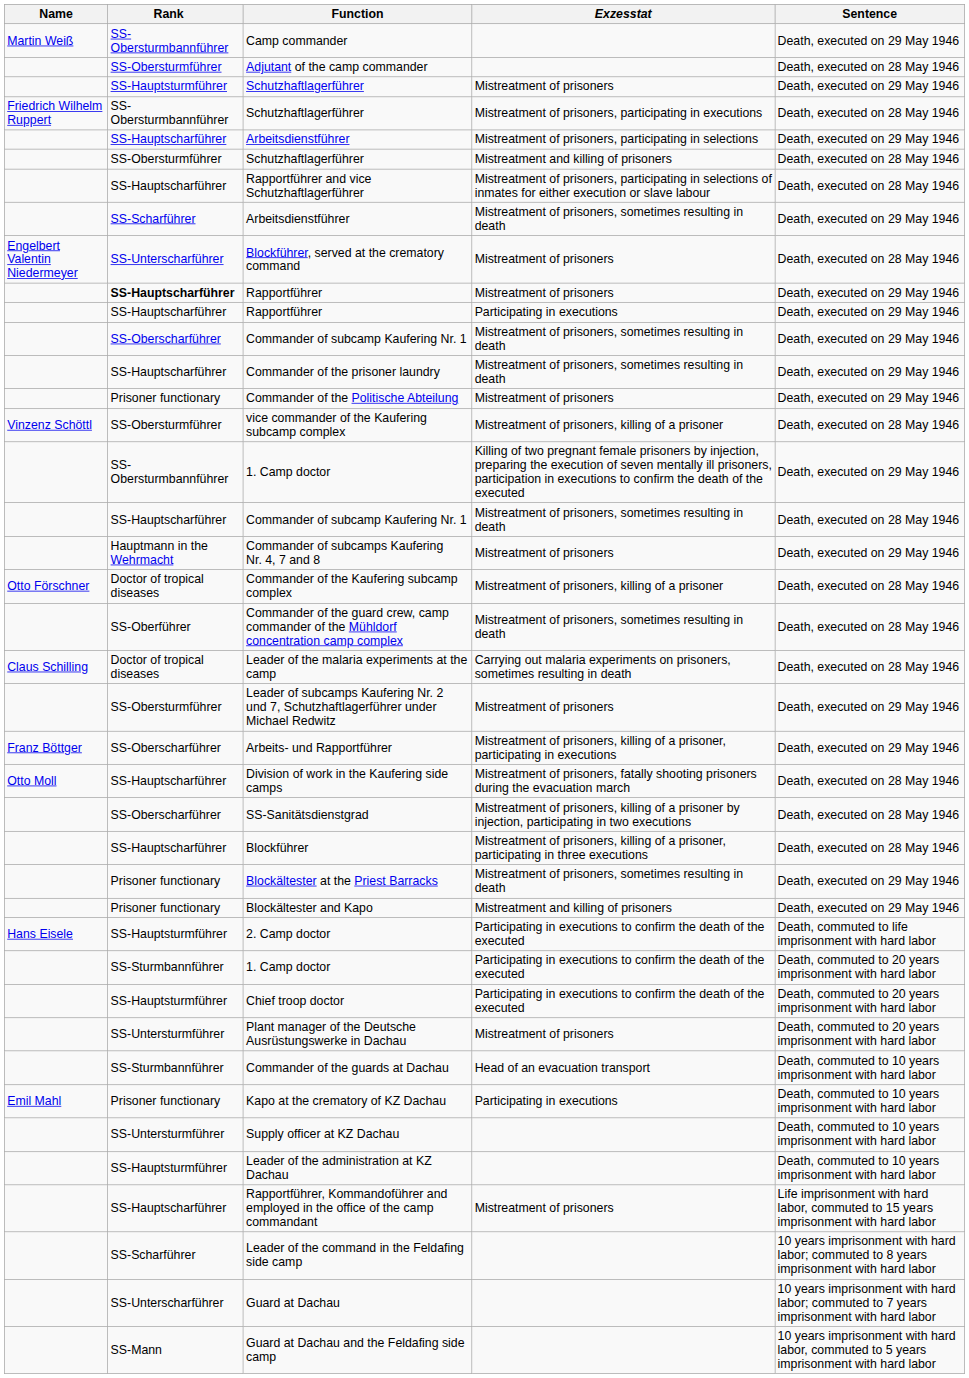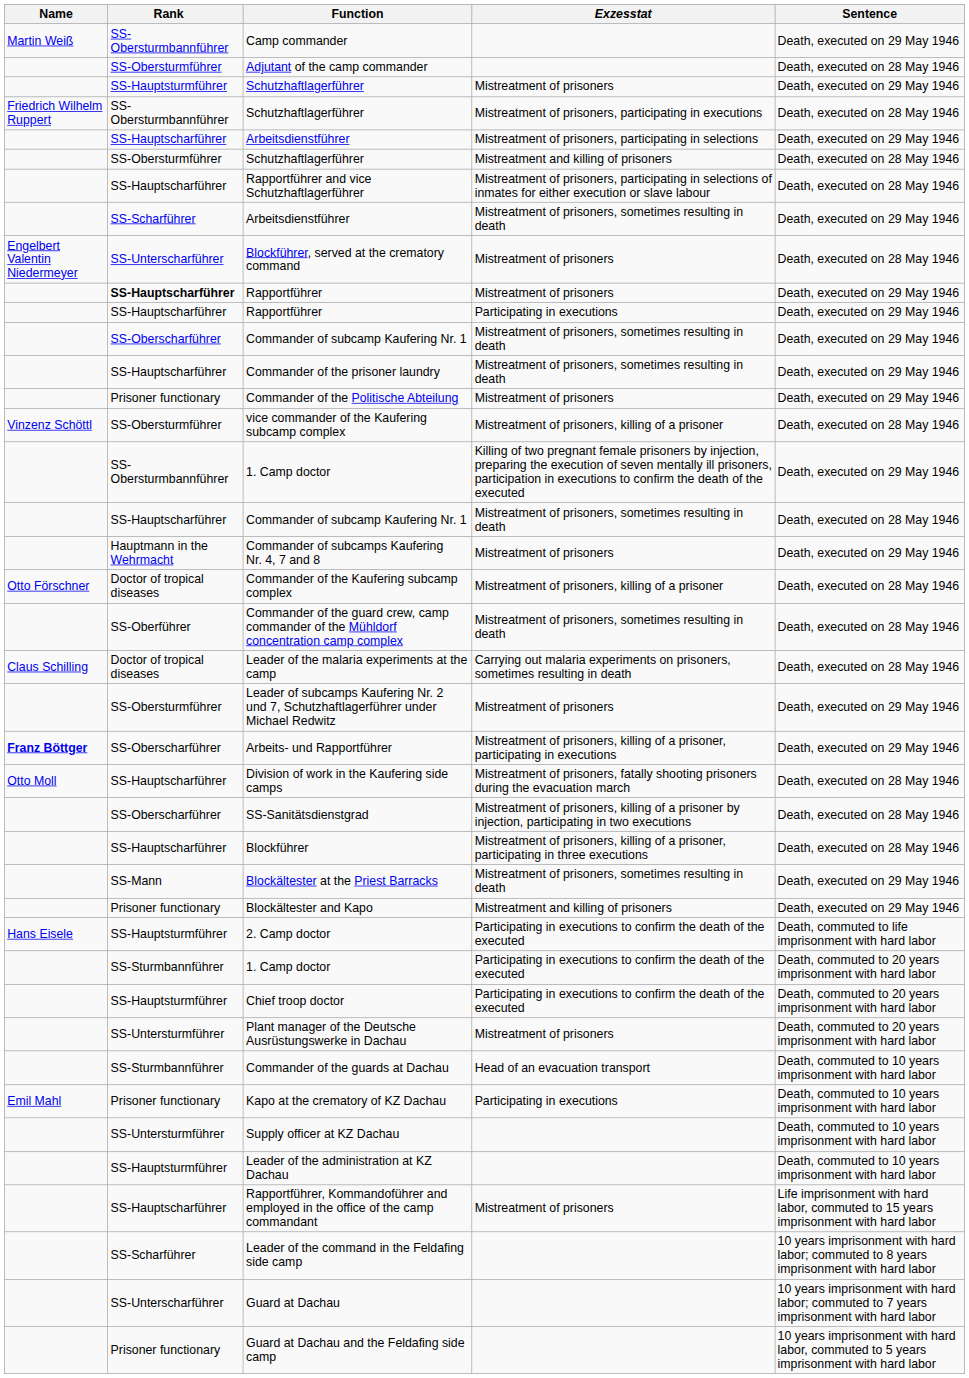Arbeits- und Rapportführer | Name: normal -> bold
Blockältester at the Priest Barracks | Rank: Prisoner functionary -> SS-Mann
Guard at Dachau and the Feldafing side camp | Rank: SS-Mann -> Prisoner functionary
